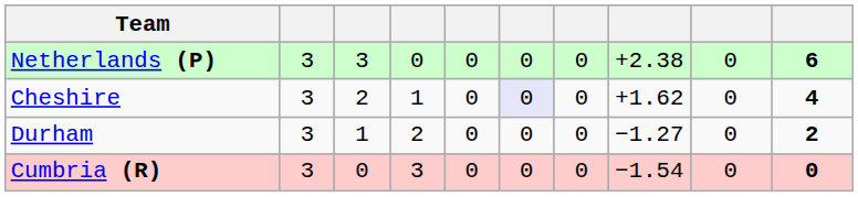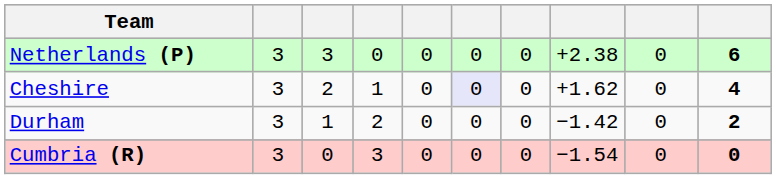Durham | column 8: −1.27 -> −1.42
